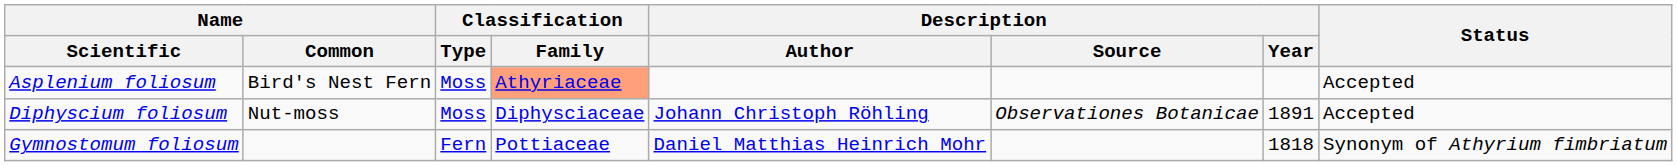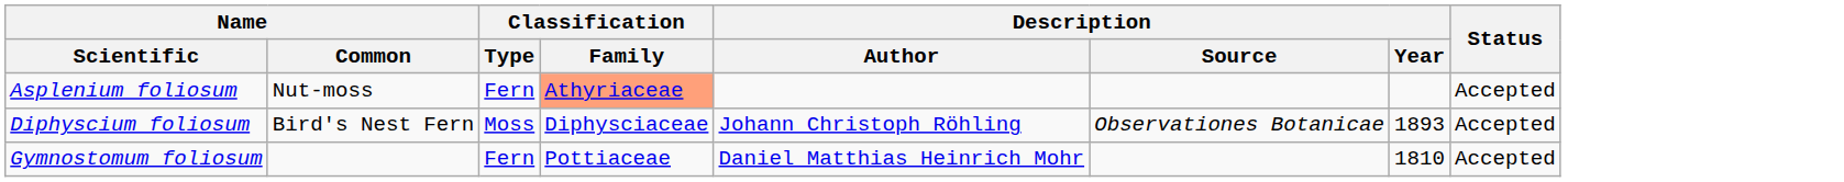Asplenium foliosum | Name / Common: Bird's Nest Fern -> Nut-moss
Asplenium foliosum | Classification / Type: Moss -> Fern
Diphyscium foliosum | Name / Common: Nut-moss -> Bird's Nest Fern
Diphyscium foliosum | Description / Year: 1891 -> 1893
Gymnostomum foliosum | Description / Year: 1818 -> 1810
Gymnostomum foliosum | Status: Synonym of Athyrium fimbriatum -> Accepted
